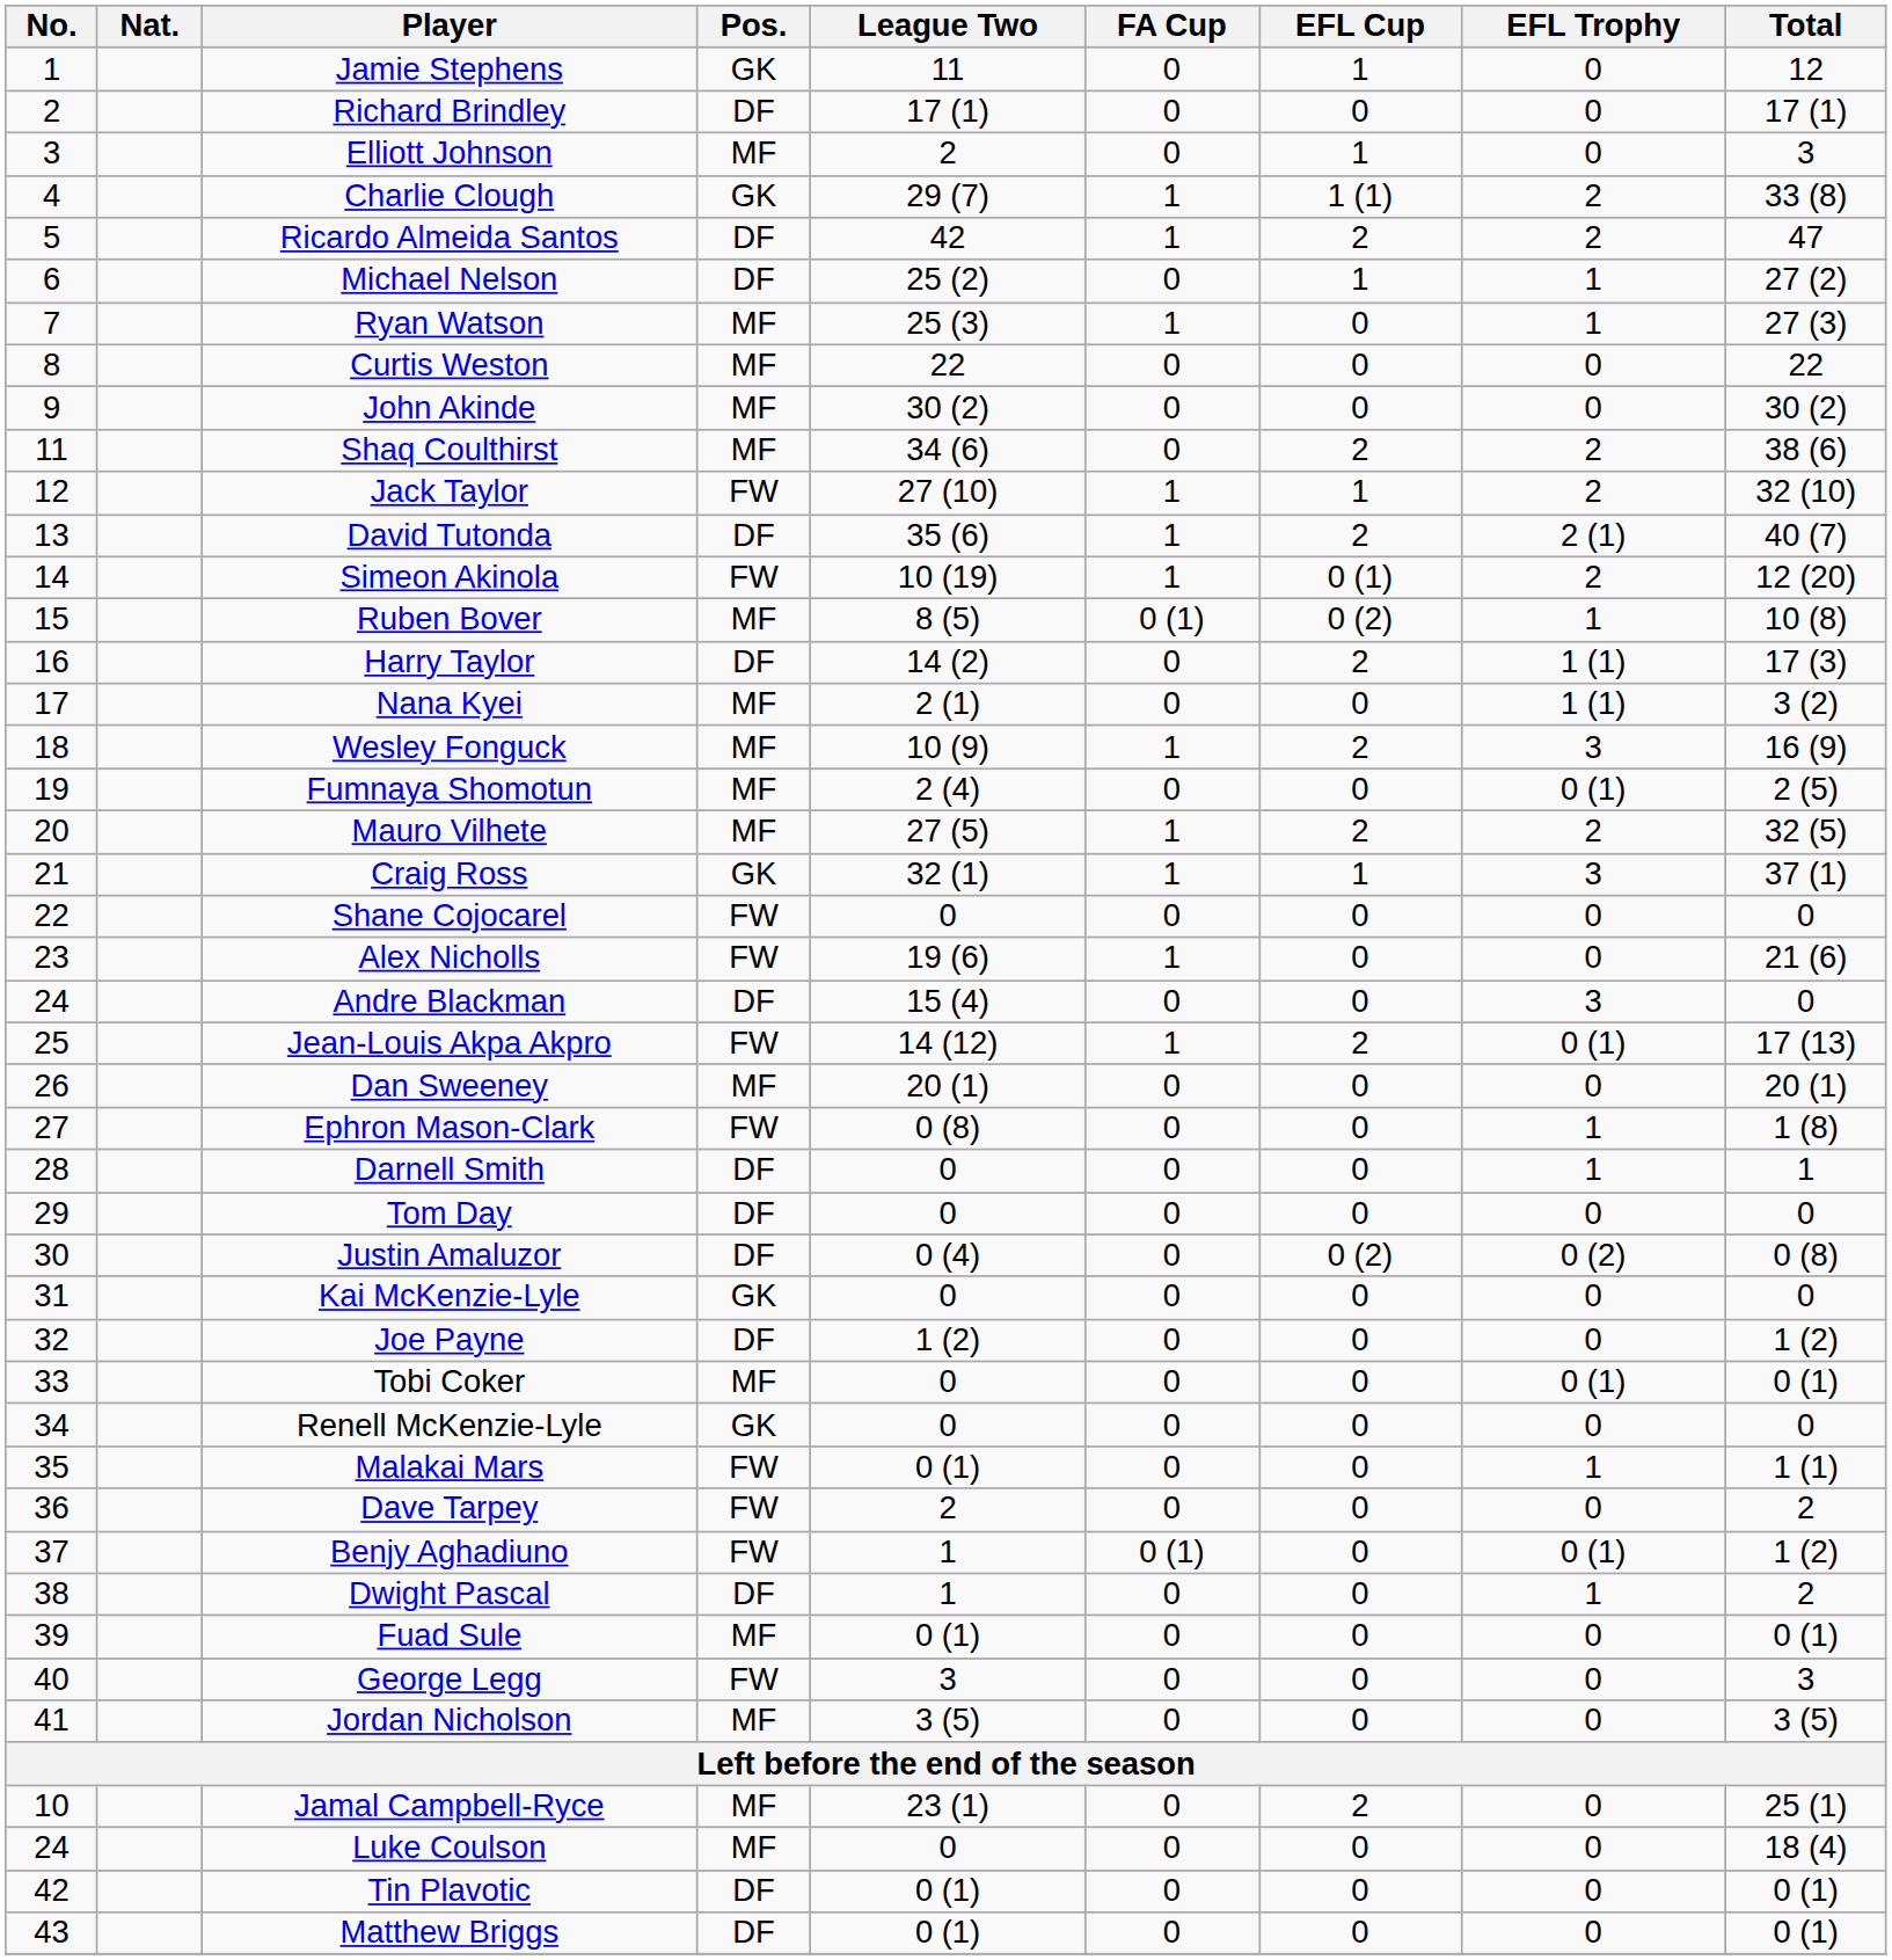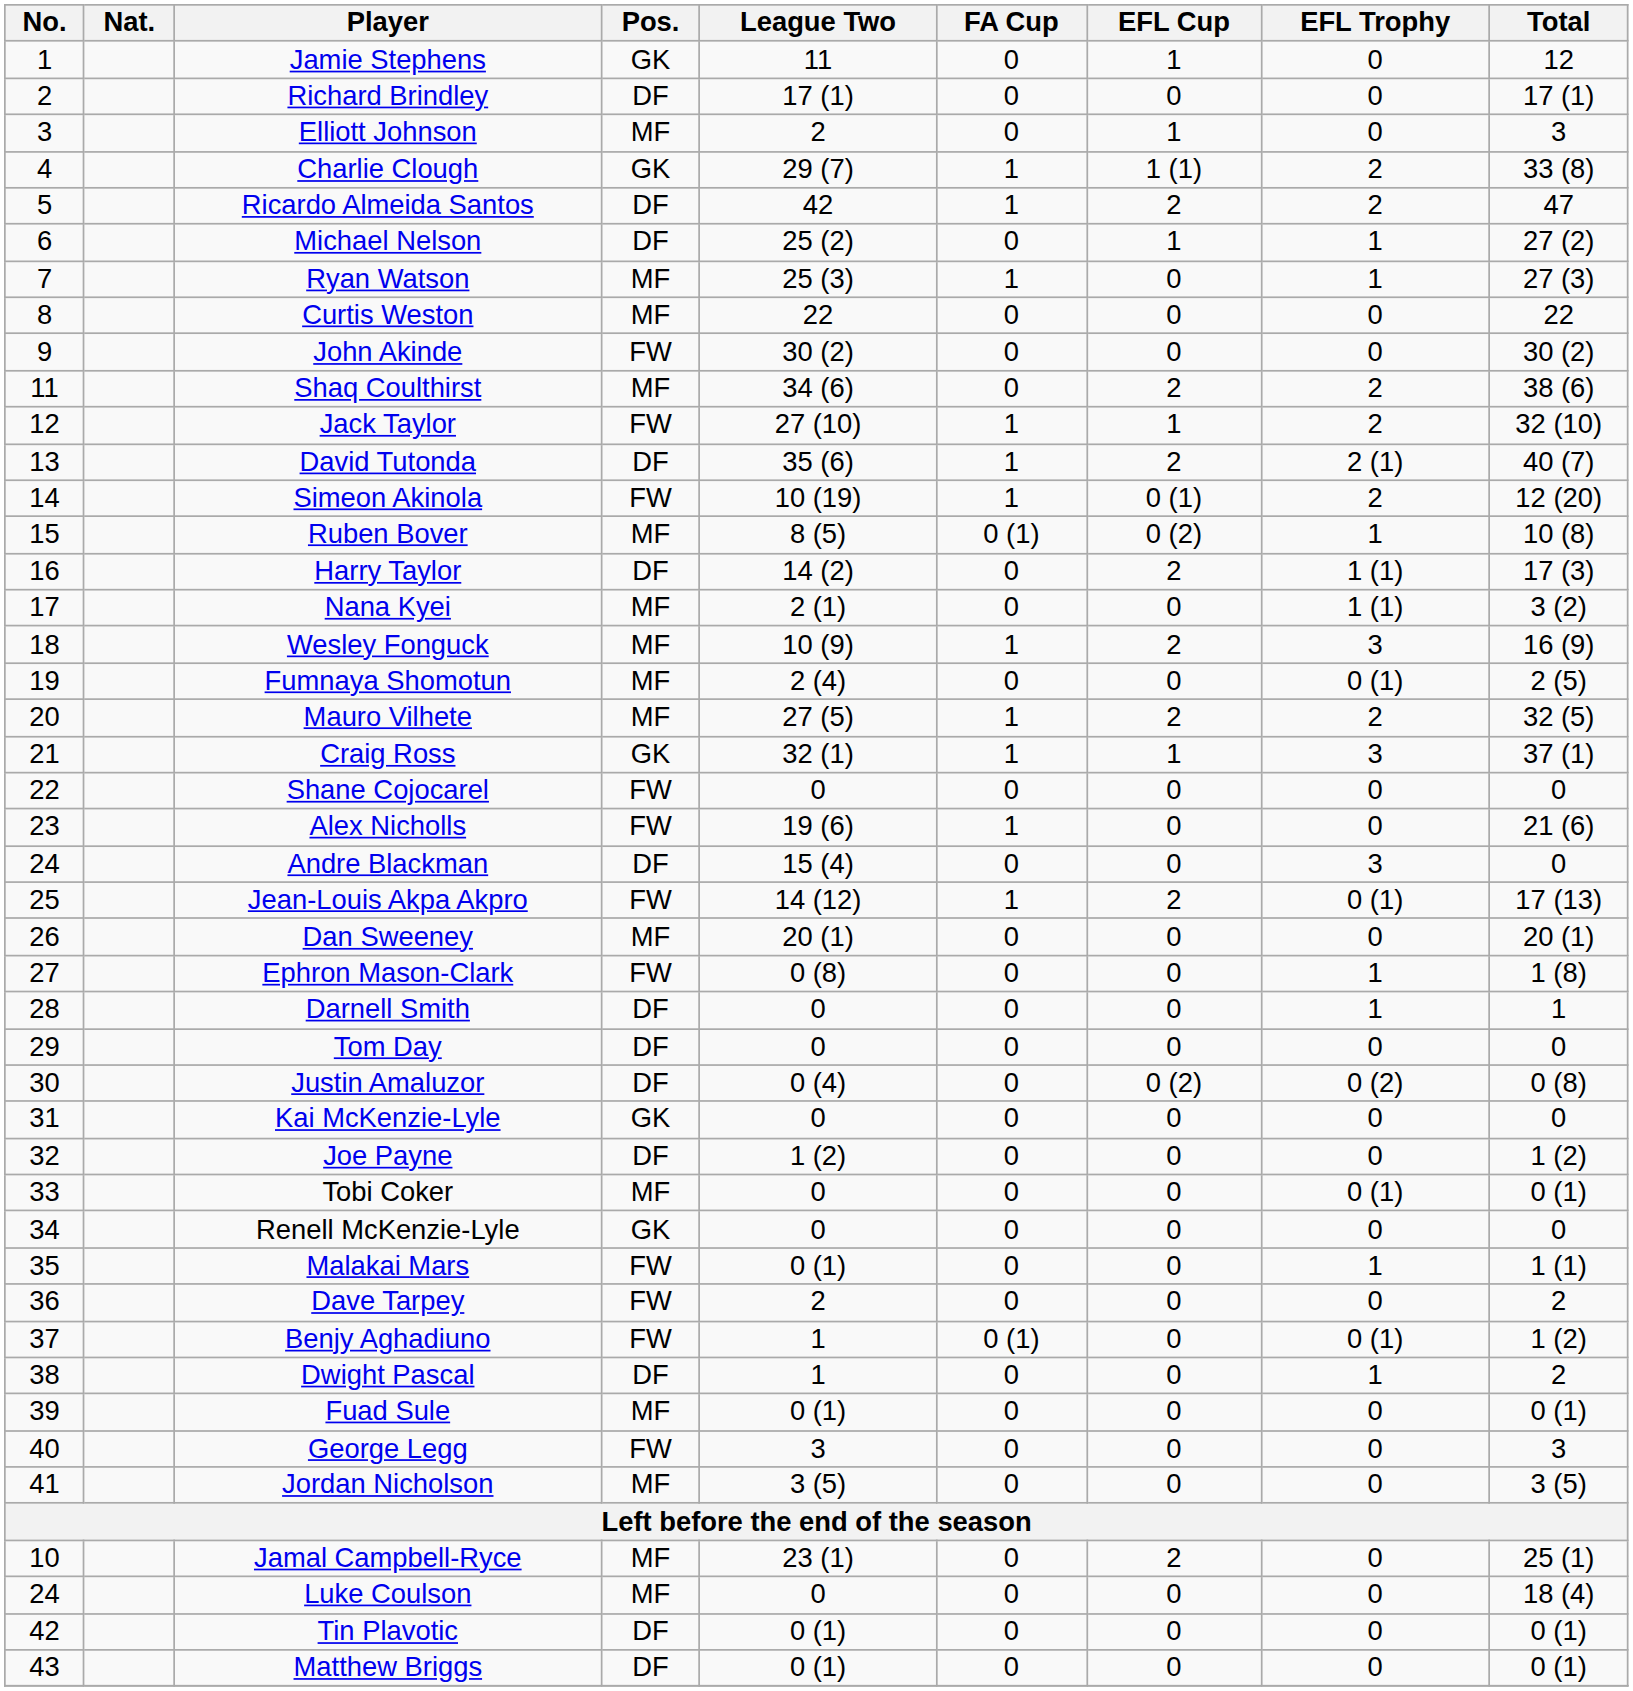John Akinde | Pos.: MF -> FW
